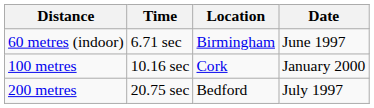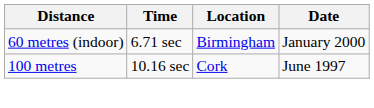60 metres (indoor) | Date: June 1997 -> January 2000
100 metres | Date: January 2000 -> June 1997
- row: 200 metres | 20.75 sec | Bedford | July 1997
